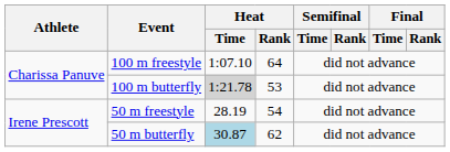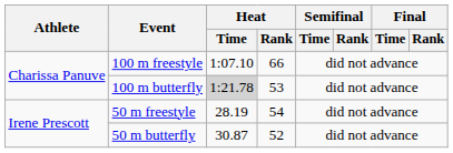100 m freestyle | Heat / Rank: 64 -> 66
50 m butterfly | Heat / Time: lightblue background -> no background
50 m butterfly | Heat / Rank: 62 -> 52
